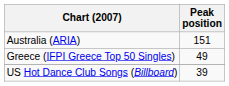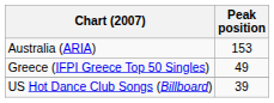Australia (ARIA) | Peak position: 151 -> 153
